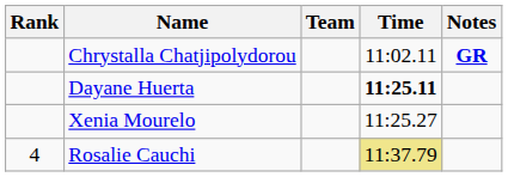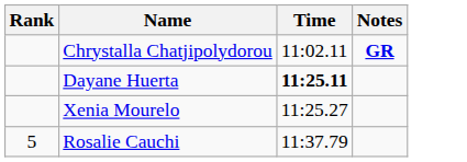- column: Team
Rosalie Cauchi | Rank: 4 -> 5
Rosalie Cauchi | Time: khaki background -> no background
